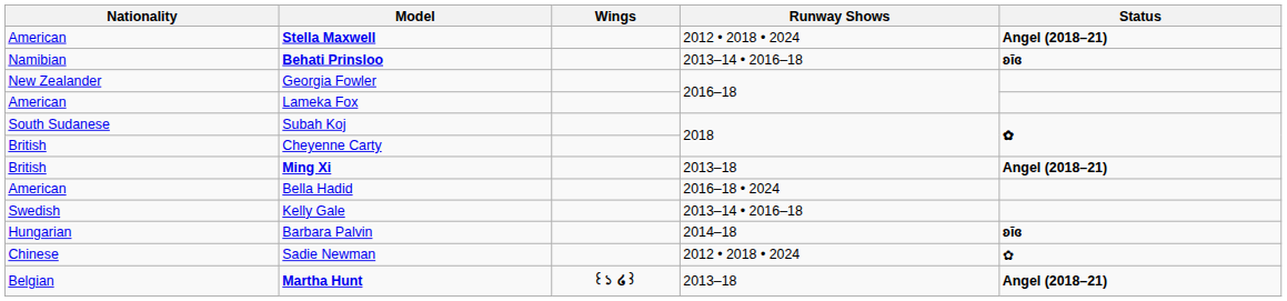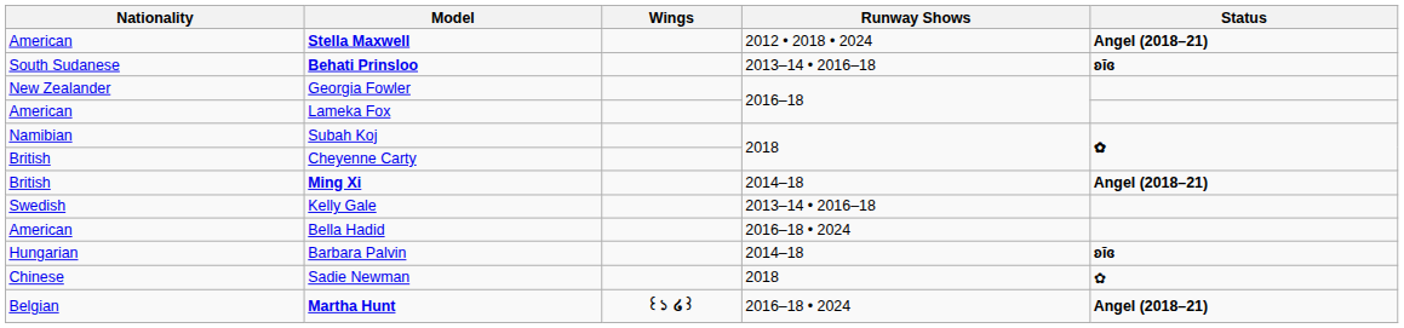Behati Prinsloo | Nationality: Namibian -> South Sudanese
Subah Koj | Nationality: South Sudanese -> Namibian
Ming Xi | Runway Shows: 2013–18 -> 2014–18
rows swapped: Bella Hadid <-> Kelly Gale
Sadie Newman | Runway Shows: 2012 • 2018 • 2024 -> 2018
Martha Hunt | Runway Shows: 2013–18 -> 2016–18 • 2024
